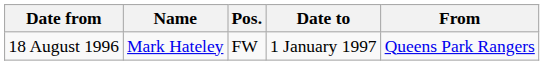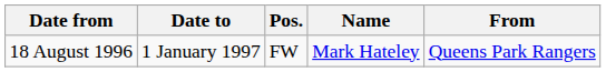columns swapped: Date to <-> Name
